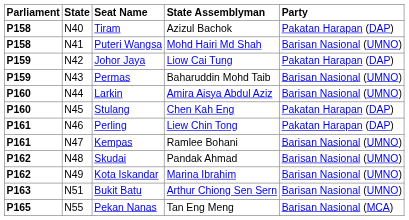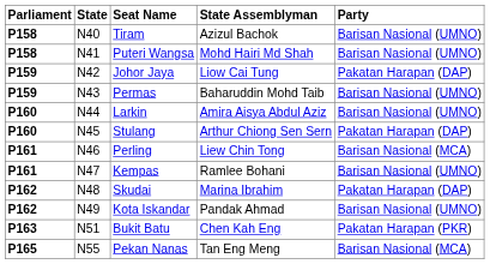Tiram | Party: Pakatan Harapan (DAP) -> Barisan Nasional (UMNO)
Stulang | State Assemblyman: Chen Kah Eng -> Arthur Chiong Sen Sern
Perling | Party: Pakatan Harapan (DAP) -> Barisan Nasional (MCA)
Skudai | State Assemblyman: Pandak Ahmad -> Marina Ibrahim
Skudai | Party: Barisan Nasional (UMNO) -> Pakatan Harapan (DAP)
Kota Iskandar | State Assemblyman: Marina Ibrahim -> Pandak Ahmad
Bukit Batu | State Assemblyman: Arthur Chiong Sen Sern -> Chen Kah Eng
Bukit Batu | Party: Barisan Nasional (UMNO) -> Pakatan Harapan (PKR)
